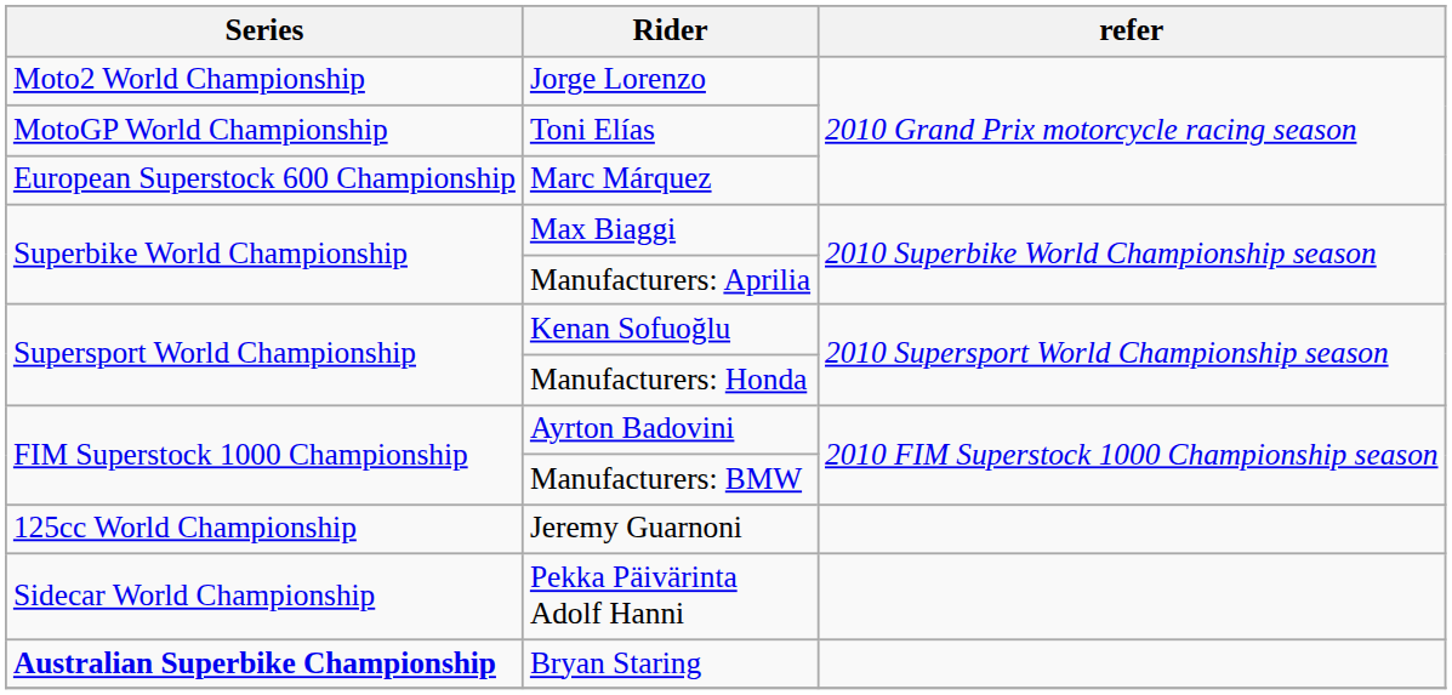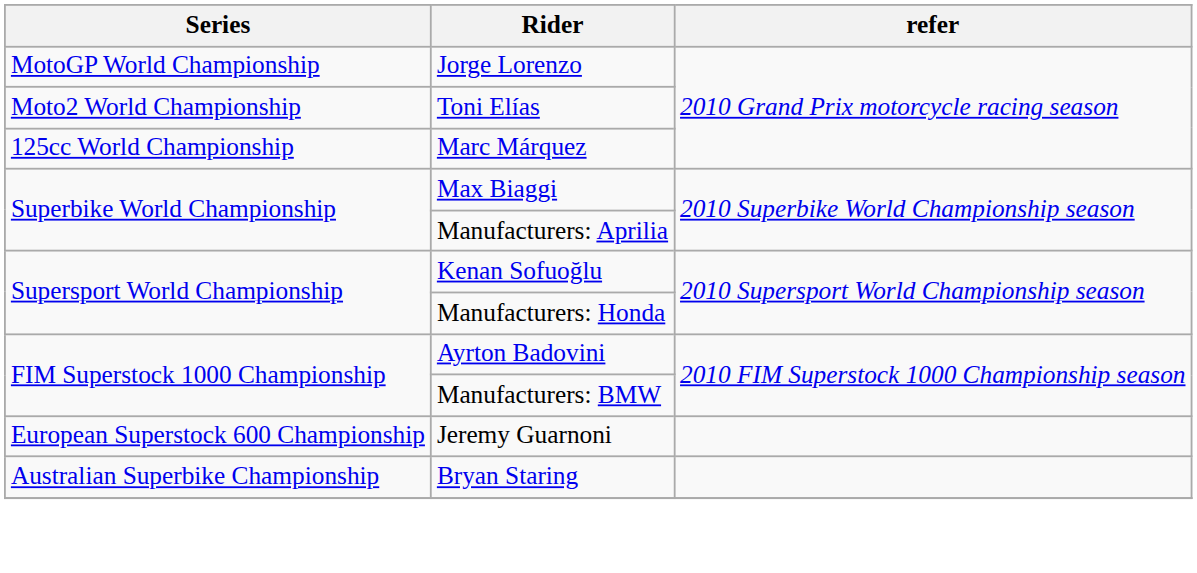Jorge Lorenzo | Series: Moto2 World Championship -> MotoGP World Championship
Toni Elías | Series: MotoGP World Championship -> Moto2 World Championship
Marc Márquez | Series: European Superstock 600 Championship -> 125cc World Championship
Jeremy Guarnoni | Series: 125cc World Championship -> European Superstock 600 Championship
- row: Sidecar World Championship | Pekka Päivärinta Adolf Hanni
Bryan Staring | Series: bold -> normal
